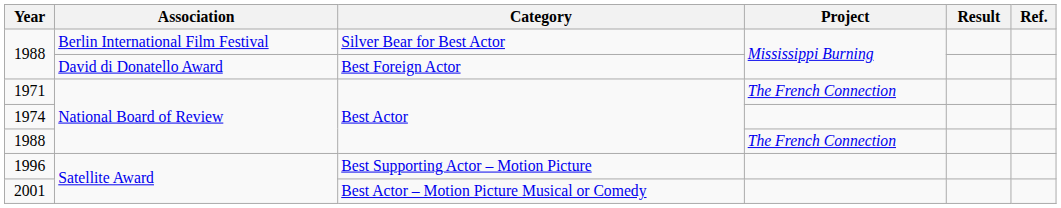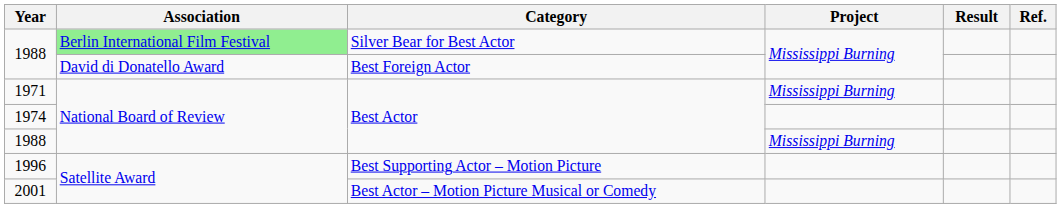1988 / Silver Bear for Best Actor | Association: no background -> lightgreen background
1971 | Project: The French Connection -> Mississippi Burning
1988 / Best Actor | Project: The French Connection -> Mississippi Burning
